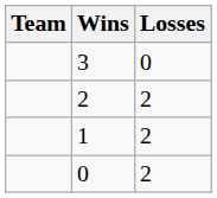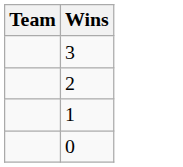- column: Losses | 0 | 2 | 2 | 2
